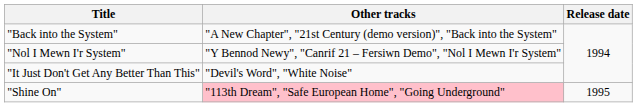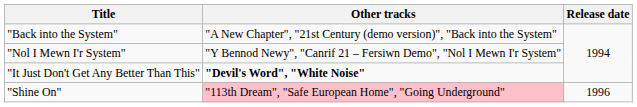"It Just Don't Get Any Better Than This" | Other tracks: normal -> bold
"Shine On" | Release date: 1995 -> 1996
